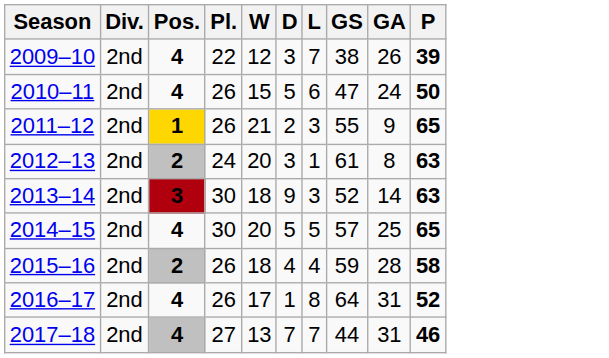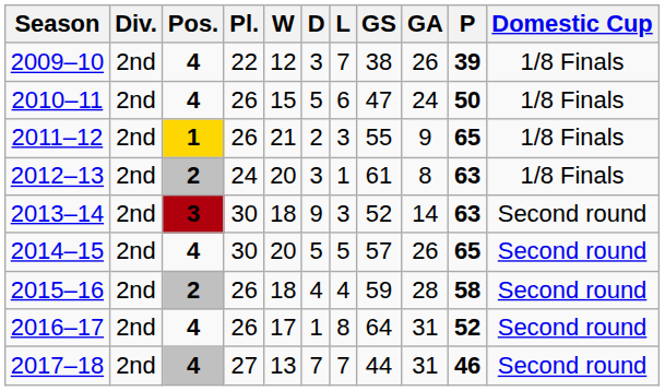+ column: Domestic Cup | 1/8 Finals | 1/8 Finals | 1/8 Finals | 1/8 Finals | Second round | Second round | Second round | Second round | Second round
2014–15 | GA: 25 -> 26
